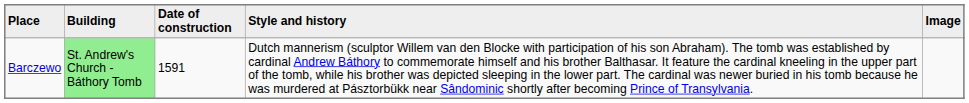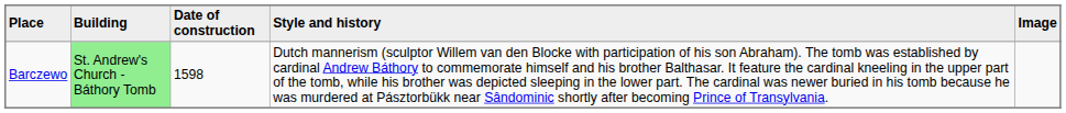Barczewo | Date of construction: 1591 -> 1598
